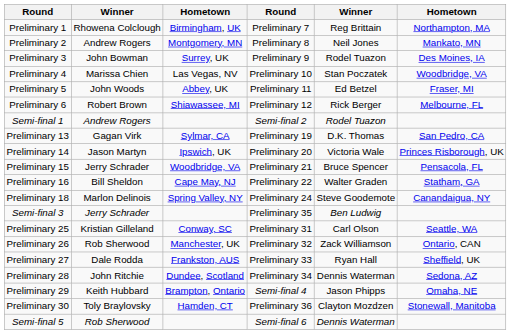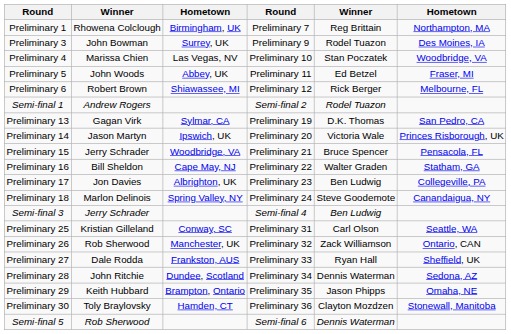- row: Preliminary 2 | Andrew Rogers | Montgomery, MN | Preliminary 8 | Neil Jones | Mankato, MN
+ row: Preliminary 17 | Jon Davies | Albrighton, UK | Preliminary 23 | Ben Ludwig | Collegeville, PA
Semi-final 3 | column 4: Preliminary 35 -> Semi-final 4
Preliminary 29 | column 4: Semi-final 4 -> Preliminary 35
